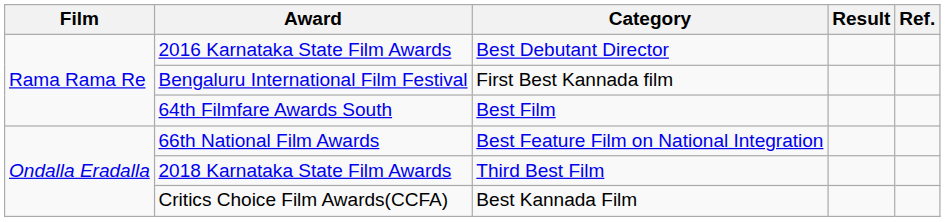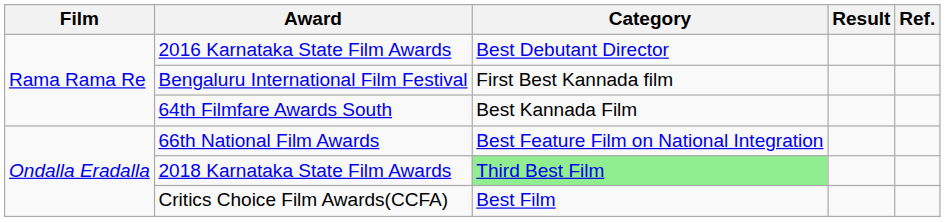64th Filmfare Awards South | Category: Best Film -> Best Kannada Film
2018 Karnataka State Film Awards | Category: no background -> lightgreen background
Critics Choice Film Awards(CCFA) | Category: Best Kannada Film -> Best Film
